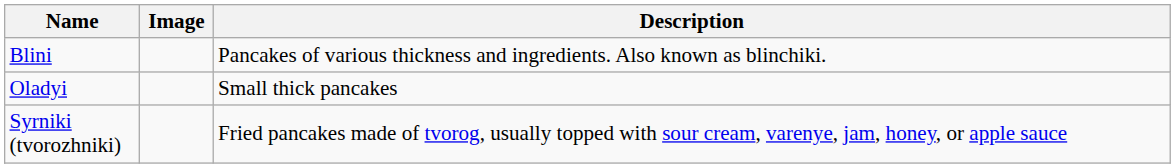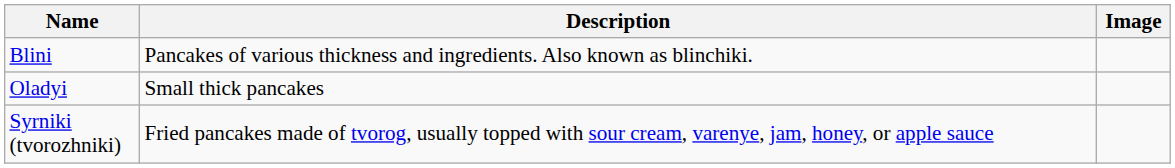columns swapped: Image <-> Description
